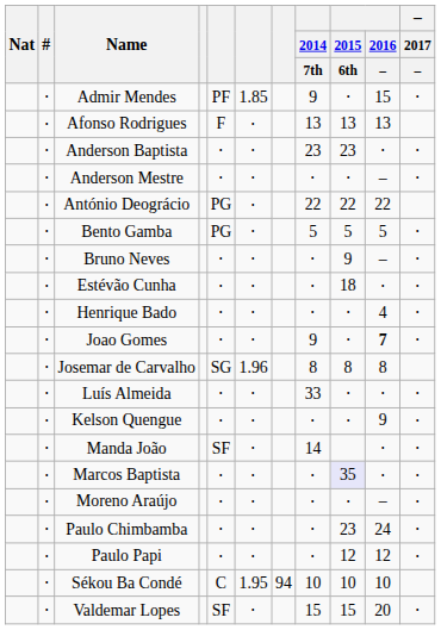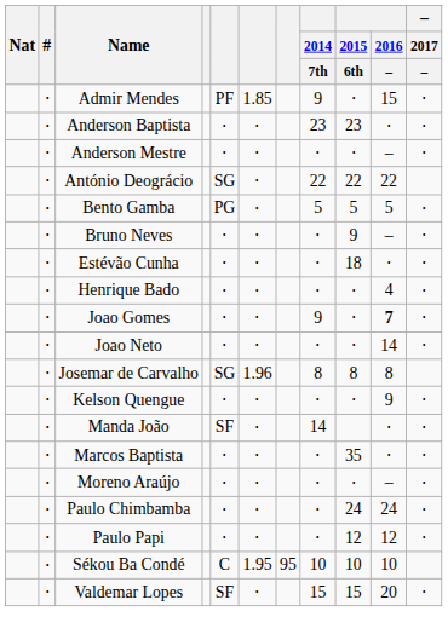- row: ⋅ | Afonso Rodrigues | F | ⋅ | 13 | 13 | 13
António Deográcio | column 5: PG -> SG
+ row: ⋅ | Joao Neto | ⋅ | ⋅ | ⋅ | ⋅ | 14 | ⋅
- row: ⋅ | Luís Almeida | ⋅ | ⋅ | 33 | ⋅ | ⋅ | ⋅
Marcos Baptista | 2015 / 6th: lavender background -> no background
Paulo Chimbamba | 2015 / 6th: 23 -> 24
Sékou Ba Condé | column 7: 94 -> 95
